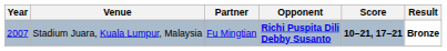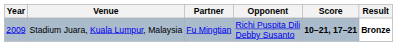Stadium Juara, Kuala Lumpur, Malaysia | Year: 2007 -> 2009
Stadium Juara, Kuala Lumpur, Malaysia | Opponent: bold -> normal
